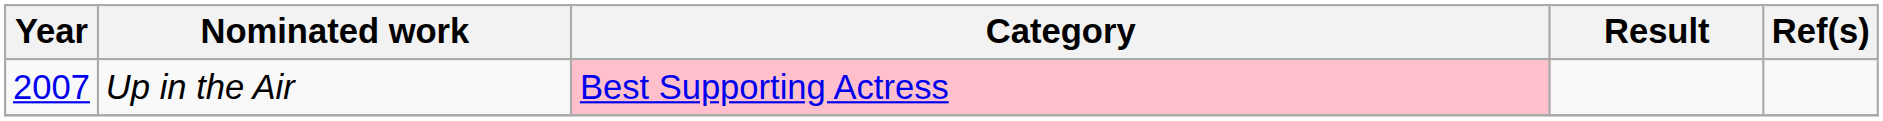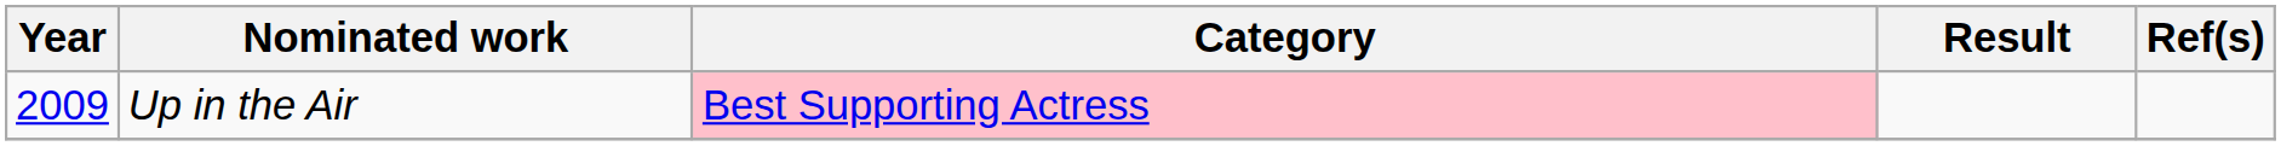Up in the Air | Year: 2007 -> 2009
